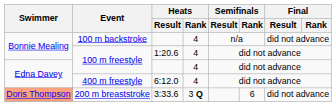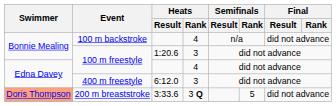100 m freestyle / 1:20.6 | Heats / Rank: 4 -> 3
400 m freestyle | Heats / Rank: 4 -> 3
200 m breaststroke | Semifinals / Rank: 6 -> 5
